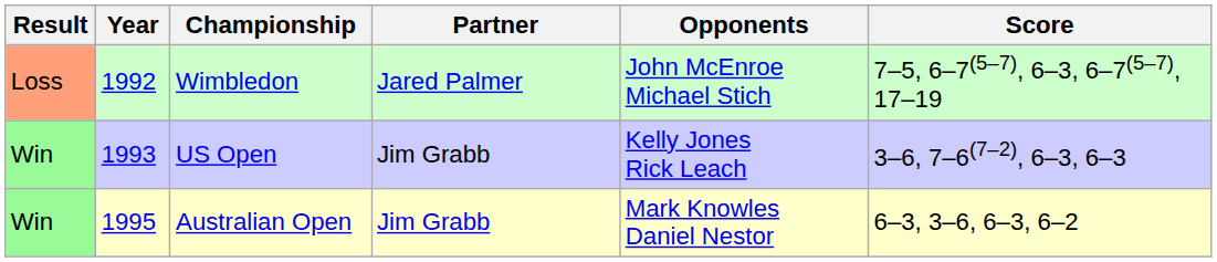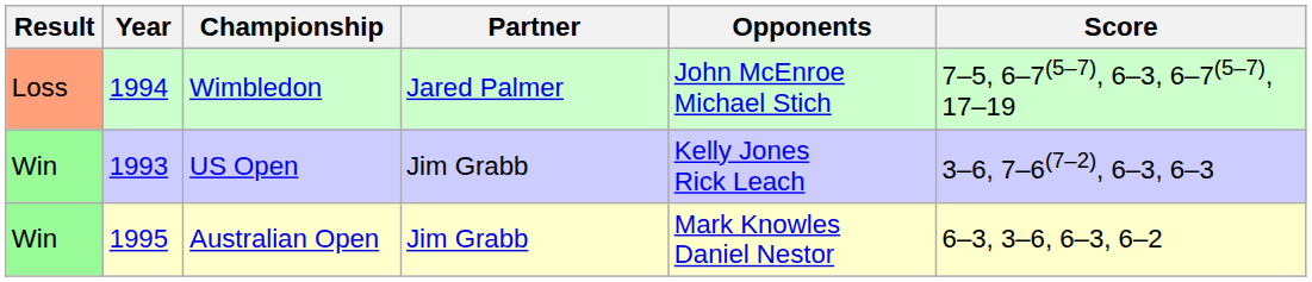Wimbledon | Year: 1992 -> 1994
